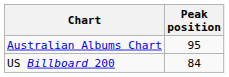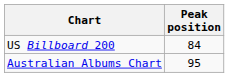rows swapped: Australian Albums Chart <-> US Billboard 200
